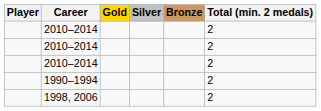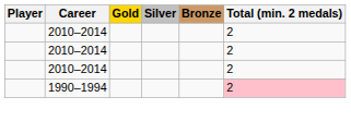1990–1994 | Total (min. 2 medals): no background -> pink background
- row: 1998, 2006 | 2
